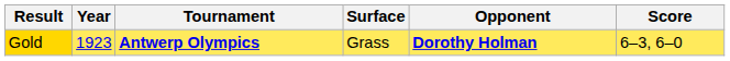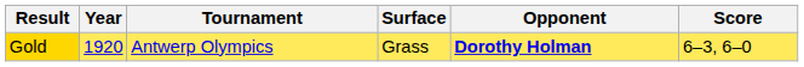Gold | Year: 1923 -> 1920
Gold | Tournament: bold -> normal
